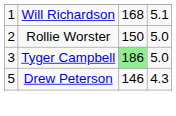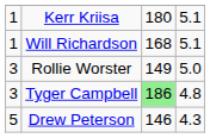+ row: 1 | Kerr Kriisa | 180 | 5.1
Rollie Worster | column 1: 2 -> 3
Rollie Worster | column 3: 150 -> 149
Tyger Campbell | column 4: 5.0 -> 4.8
